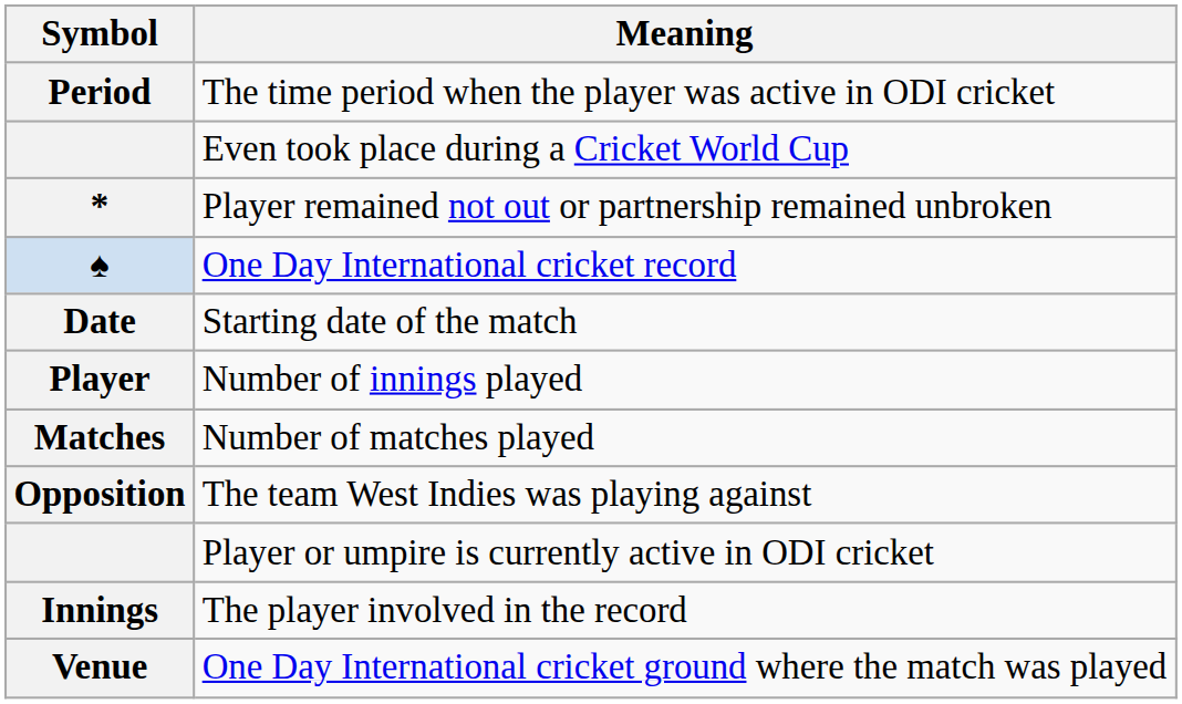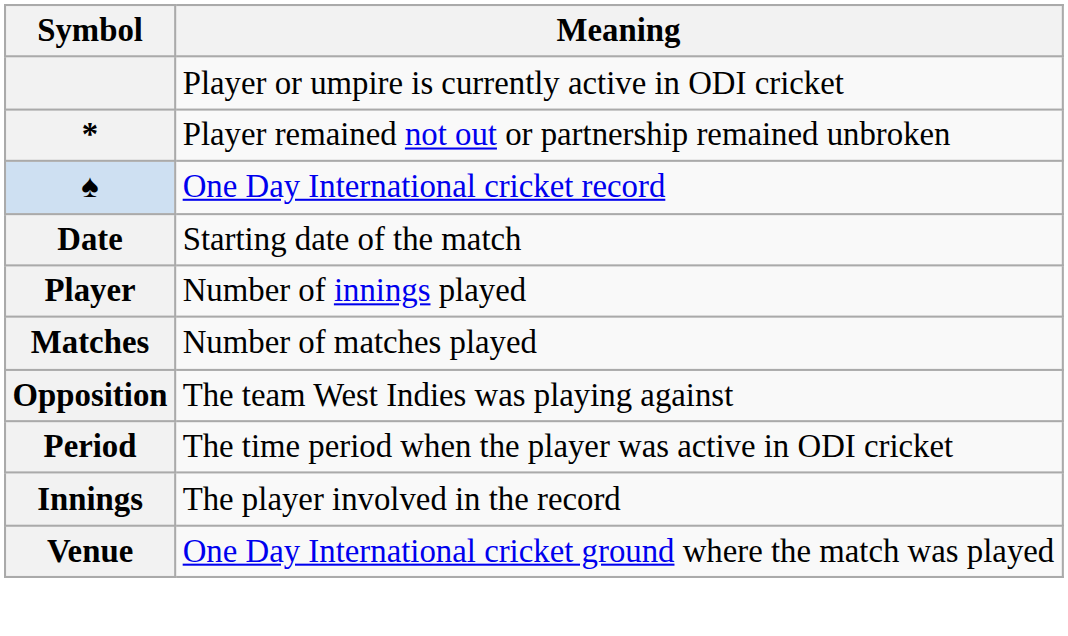rows swapped: Player or umpire is currently active in ODI cricket <-> The time period when the player was active in ODI cricket
- row: Even took place during a Cricket World Cup
